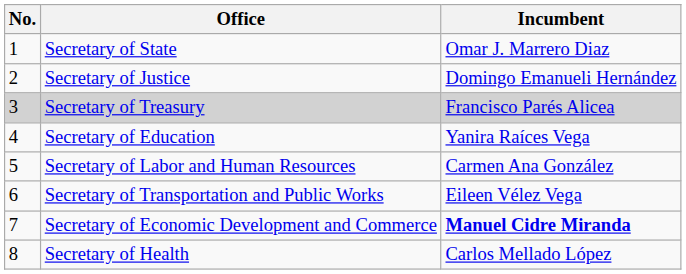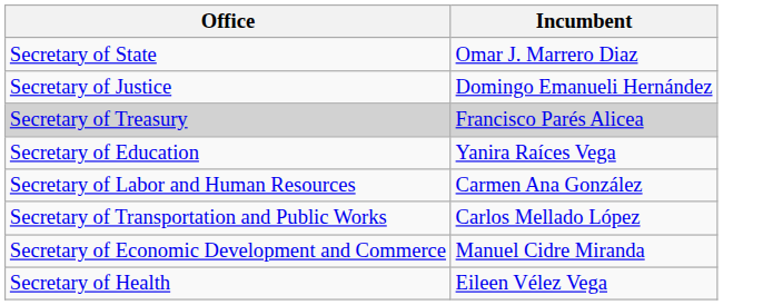- column: No. | 1 | 2 | 3 | 4 | 5 | 6 | 7 | 8
Secretary of Transportation and Public Works | Incumbent: Eileen Vélez Vega -> Carlos Mellado López
Secretary of Economic Development and Commerce | Incumbent: bold -> normal
Secretary of Health | Incumbent: Carlos Mellado López -> Eileen Vélez Vega
